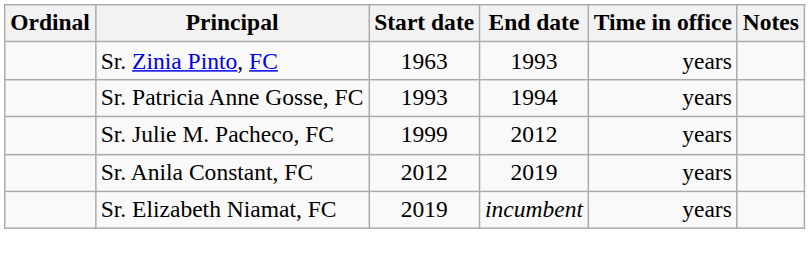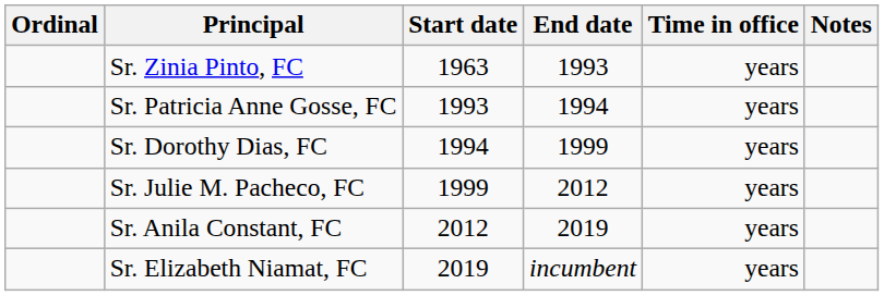+ row: Sr. Dorothy Dias, FC | 1994 | 1999 | years
